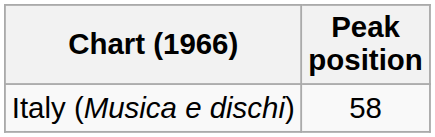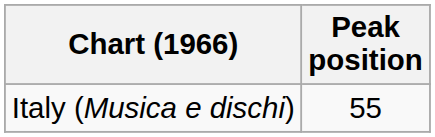Italy (Musica e dischi) | Peak position: 58 -> 55
